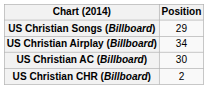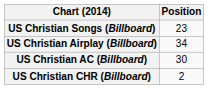US Christian Songs (Billboard) | Position: 29 -> 23
